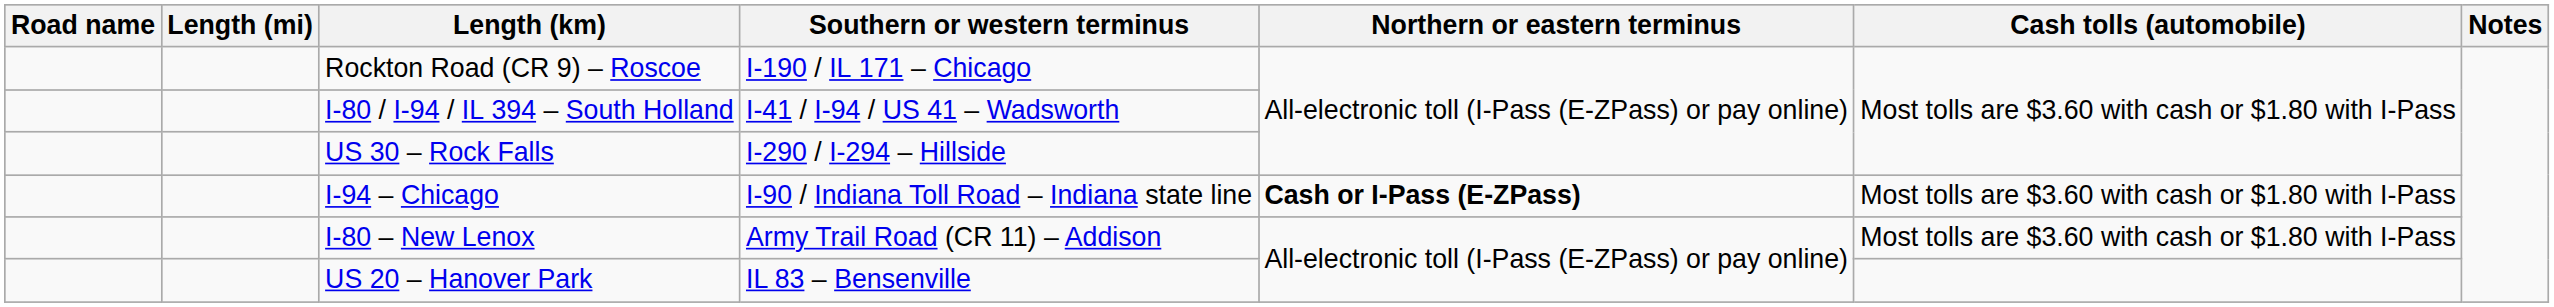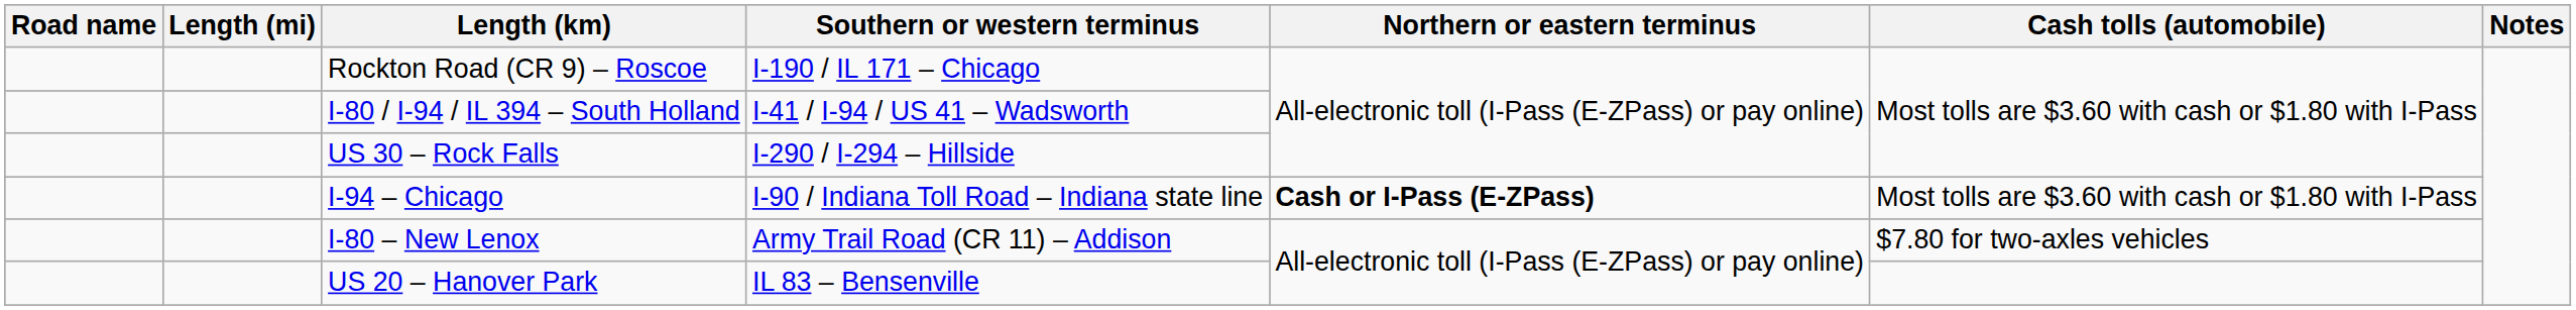I-80 – New Lenox | Cash tolls (automobile): Most tolls are $3.60 with cash or $1.80 with I-Pass -> $7.80 for two-axles vehicles
